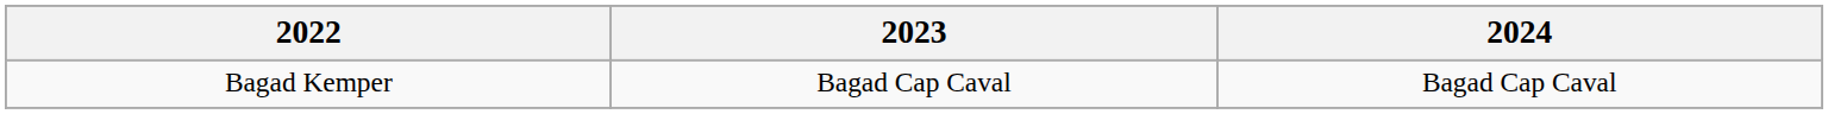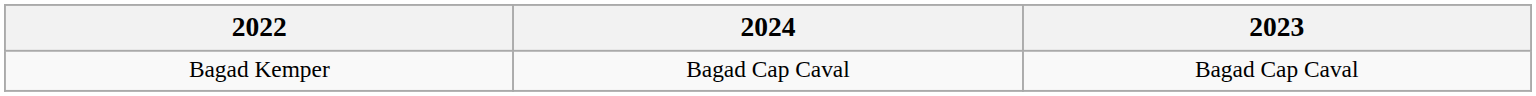columns swapped: 2023 <-> 2024
